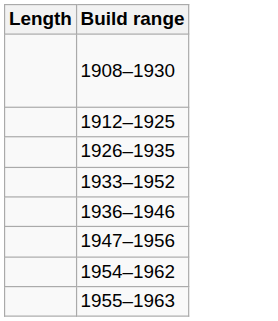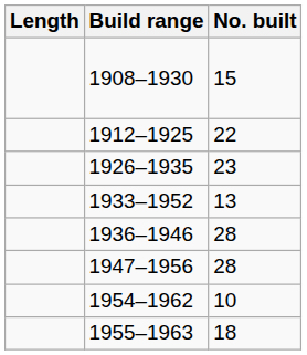+ column: No. built | 15 | 22 | 23 | 13 | 28 | 28 | 10 | 18
